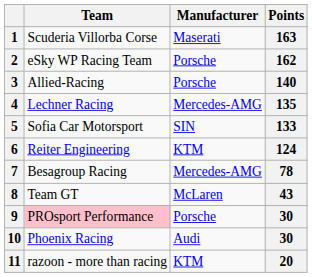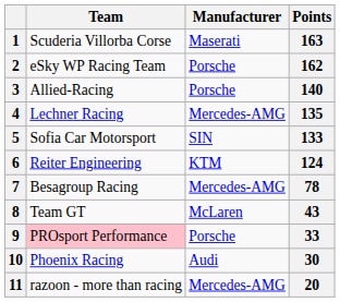9 | Points: 30 -> 33
11 | Manufacturer: KTM -> Mercedes-AMG
